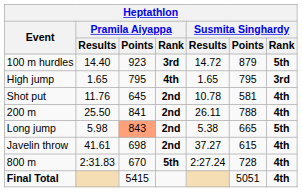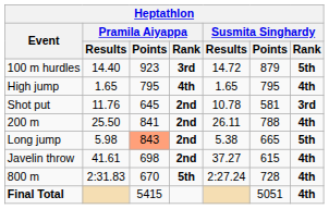High jump | Susmita Singhardy / Rank: 3rd -> 4th
Shot put | Susmita Singhardy / Rank: 4th -> 3rd
